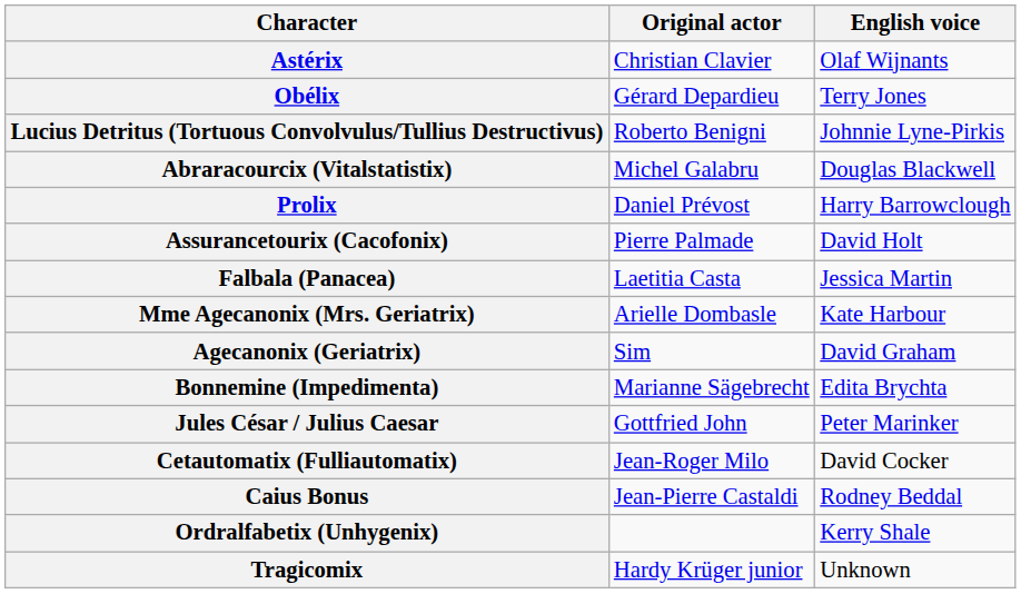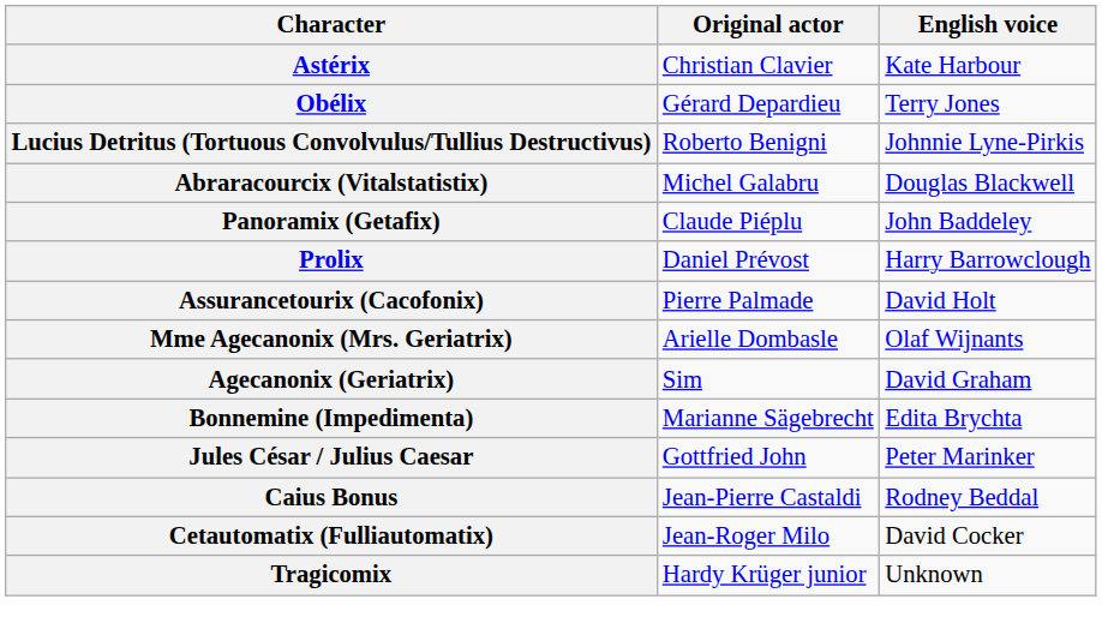Astérix | English voice: Olaf Wijnants -> Kate Harbour
+ row: Panoramix (Getafix) | Claude Piéplu | John Baddeley
- row: Falbala (Panacea) | Laetitia Casta | Jessica Martin
Mme Agecanonix (Mrs. Geriatrix) | English voice: Kate Harbour -> Olaf Wijnants
rows swapped: Caius Bonus <-> Cetautomatix (Fulliautomatix)
- row: Ordralfabetix (Unhygenix) | Kerry Shale
